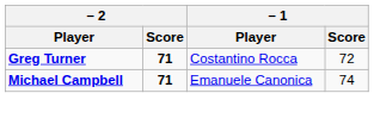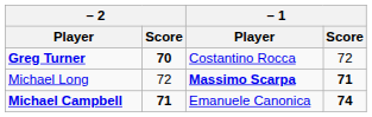Greg Turner | – 2 / Score: 71 -> 70
+ row: Michael Long | 72 | Massimo Scarpa | 71
Michael Campbell | – 1 / Score: normal -> bold
